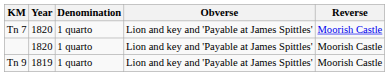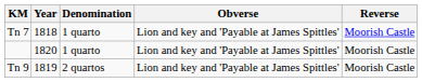Tn 7 | Year: 1820 -> 1818
Tn 9 | Denomination: 1 quarto -> 2 quartos
